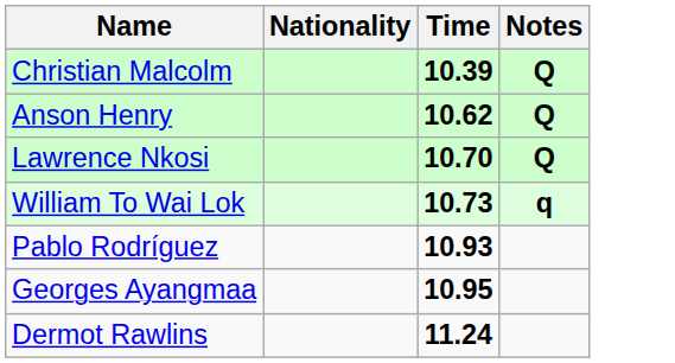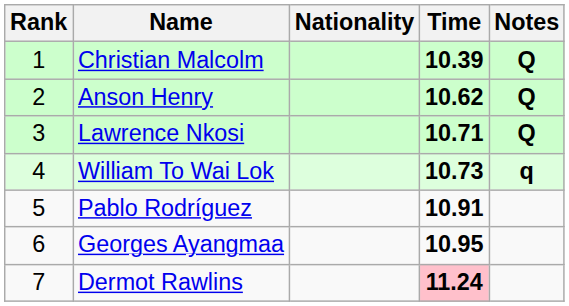+ column: Rank | 1 | 2 | 3 | 4 | 5 | 6 | 7
Lawrence Nkosi | Time: 10.70 -> 10.71
Pablo Rodríguez | Time: 10.93 -> 10.91
Dermot Rawlins | Time: no background -> pink background
